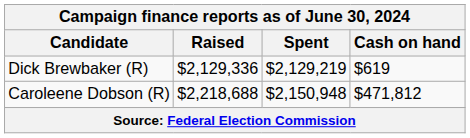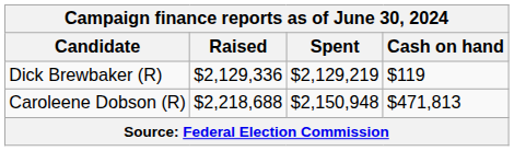Dick Brewbaker (R) | Cash on hand: $619 -> $119
Caroleene Dobson (R) | Cash on hand: $471,812 -> $471,813
